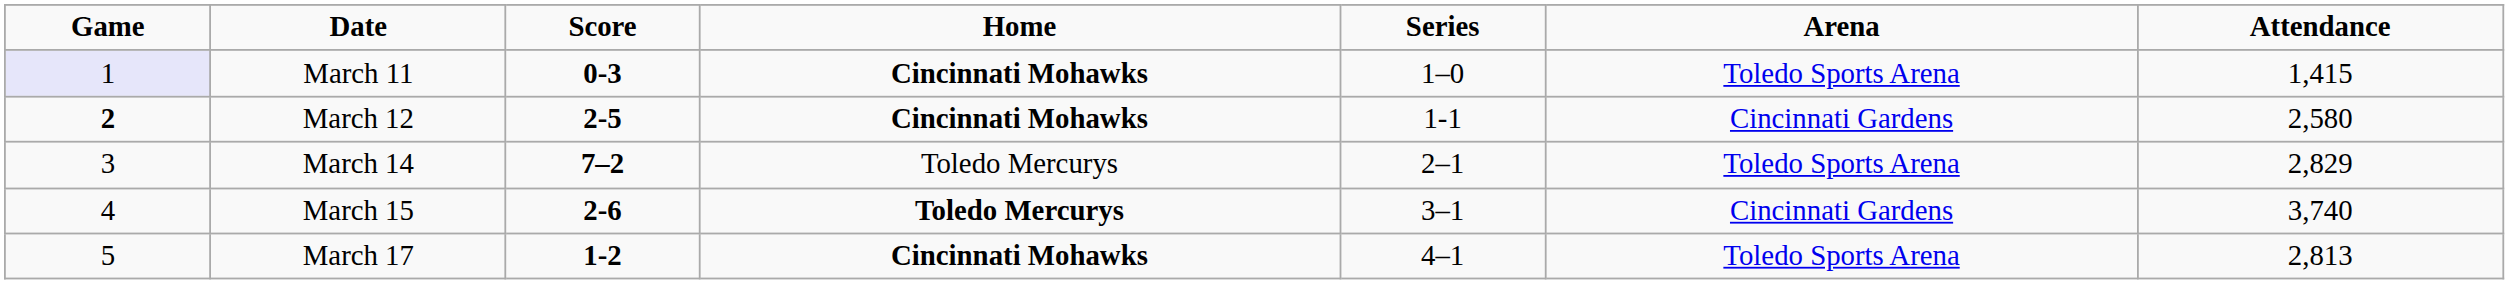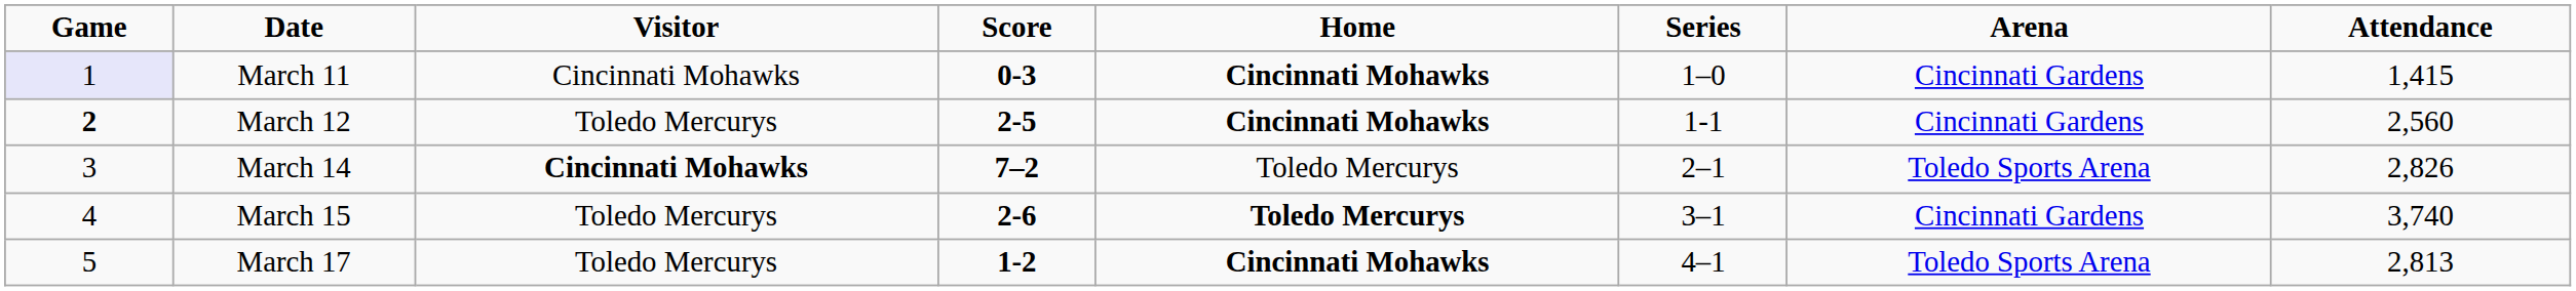+ column: Visitor | Cincinnati Mohawks | Toledo Mercurys | Cincinnati Mohawks | Toledo Mercurys | Toledo Mercurys
March 11 | Arena: Toledo Sports Arena -> Cincinnati Gardens
March 12 | Attendance: 2,580 -> 2,560
March 14 | Attendance: 2,829 -> 2,826
